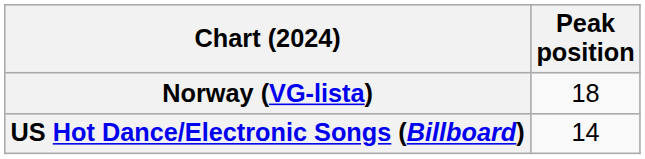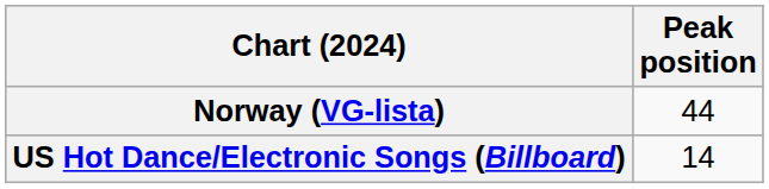Norway (VG-lista) | Peak position: 18 -> 44
